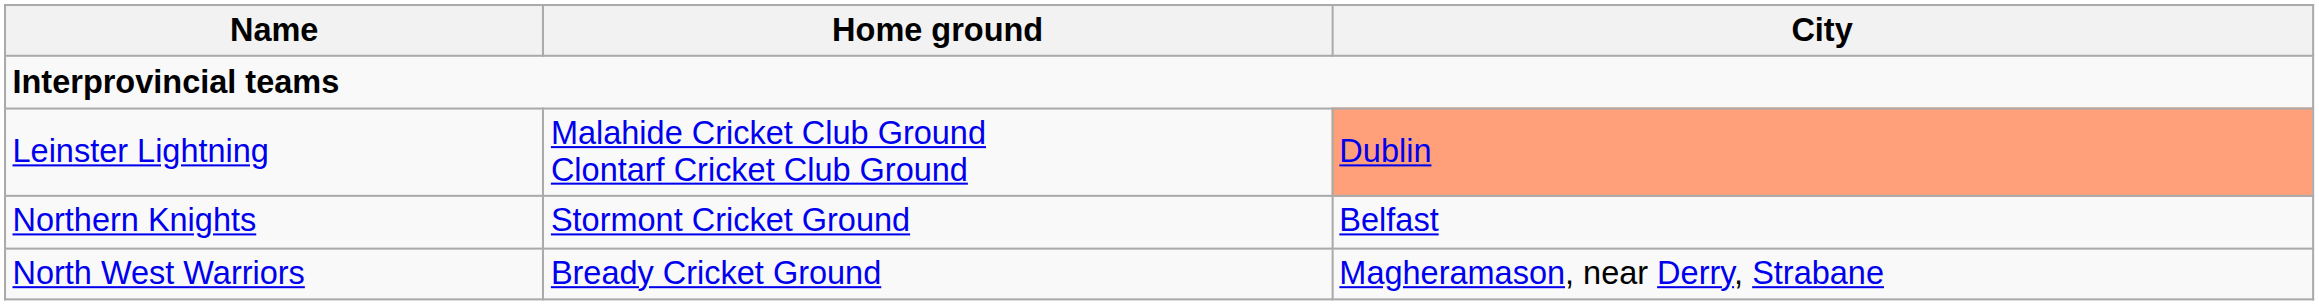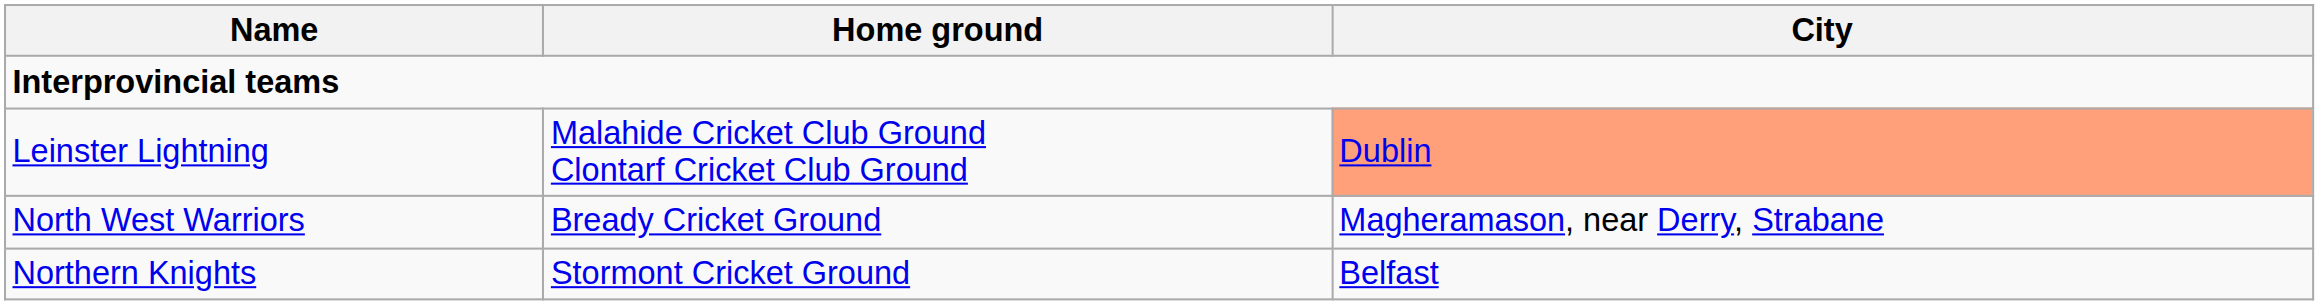rows swapped: Northern Knights <-> North West Warriors
